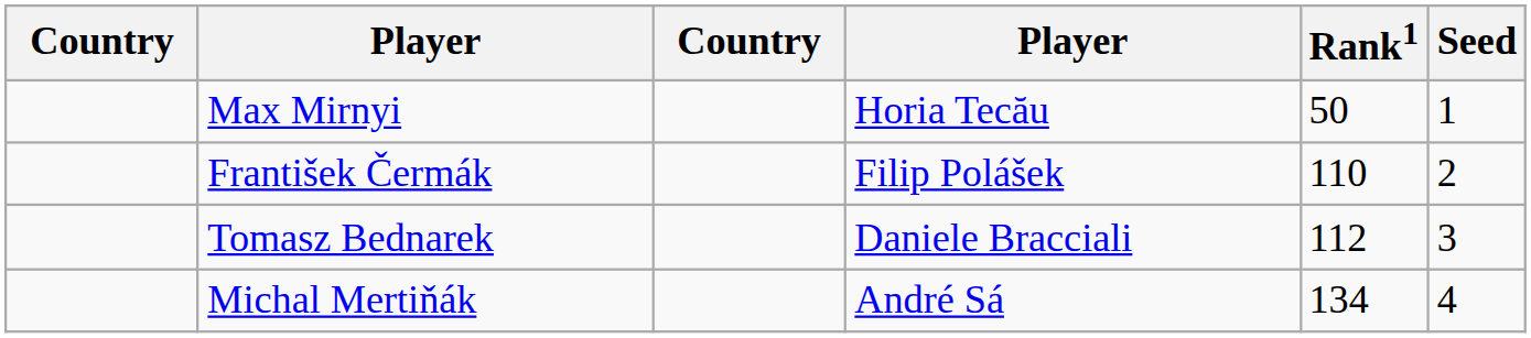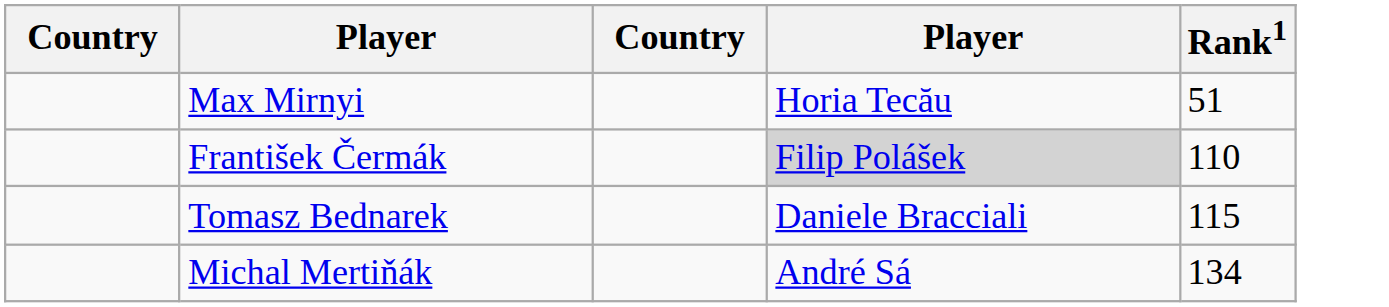- column: Seed | 1 | 2 | 3 | 4
Max Mirnyi | Rank1: 50 -> 51
František Čermák | column 4: no background -> lightgrey background
Tomasz Bednarek | Rank1: 112 -> 115
